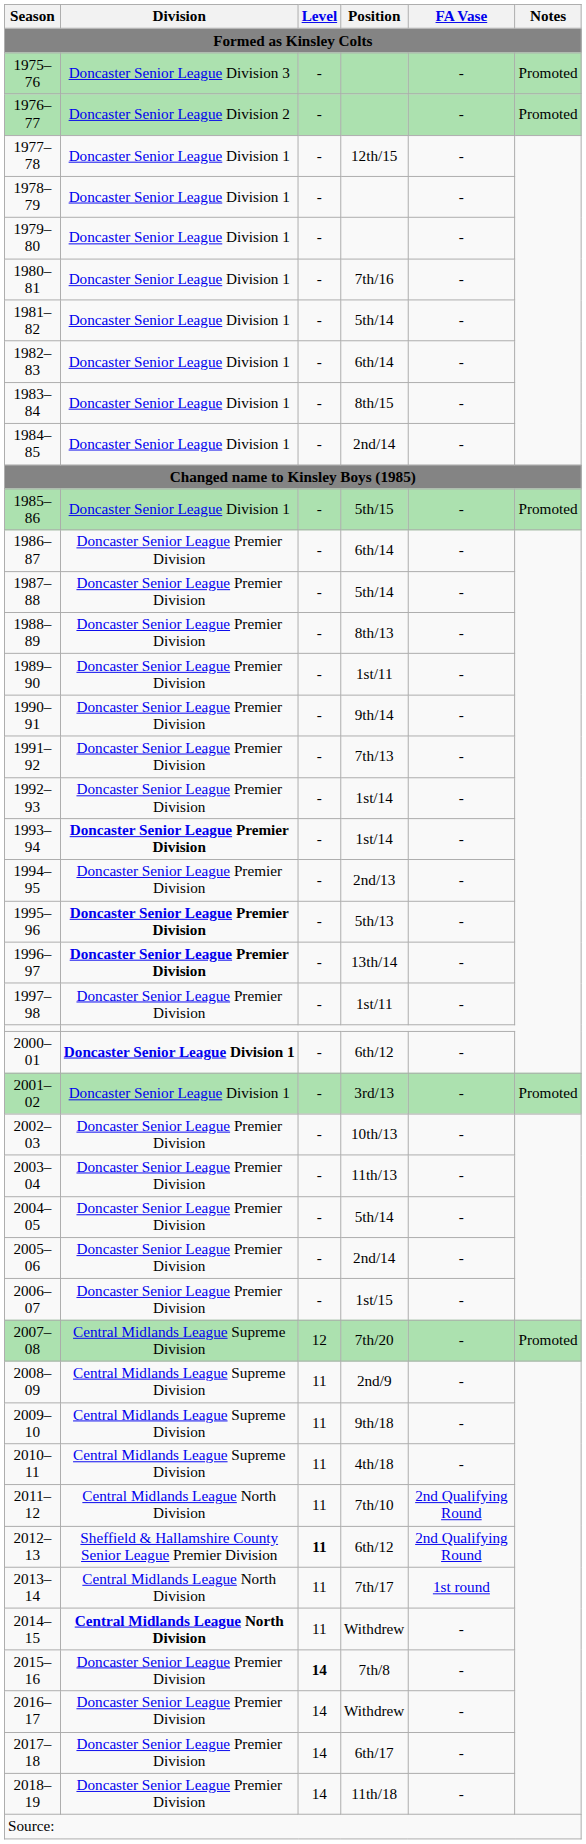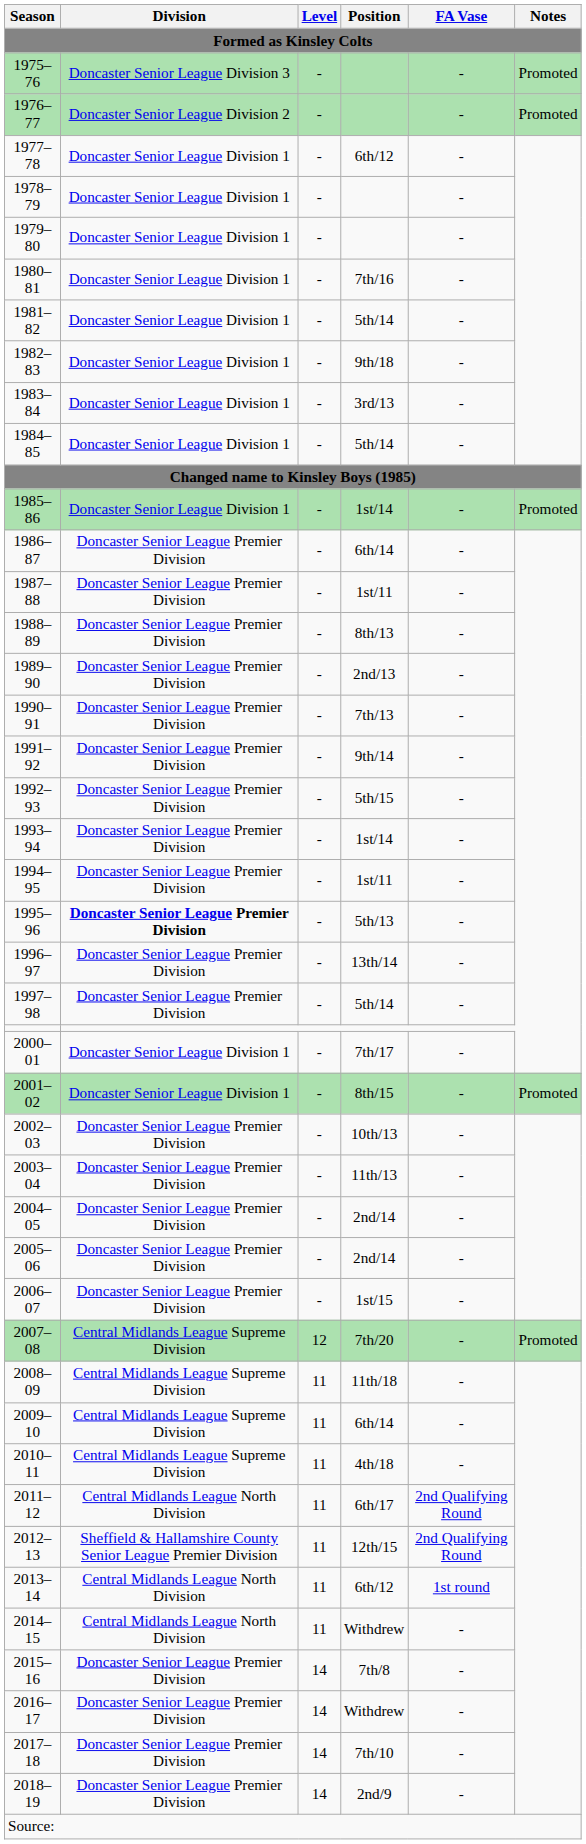1977–78 | Position: 12th/15 -> 6th/12
1982–83 | Position: 6th/14 -> 9th/18
1983–84 | Position: 8th/15 -> 3rd/13
1984–85 | Position: 2nd/14 -> 5th/14
1985–86 | Position: 5th/15 -> 1st/14
1987–88 | Position: 5th/14 -> 1st/11
1989–90 | Position: 1st/11 -> 2nd/13
1990–91 | Position: 9th/14 -> 7th/13
1991–92 | Position: 7th/13 -> 9th/14
1992–93 | Position: 1st/14 -> 5th/15
1993–94 | Division: bold -> normal
1994–95 | Position: 2nd/13 -> 1st/11
1996–97 | Division: bold -> normal
1997–98 | Position: 1st/11 -> 5th/14
2000–01 | Division: bold -> normal
2000–01 | Position: 6th/12 -> 7th/17
2001–02 | Position: 3rd/13 -> 8th/15
2004–05 | Position: 5th/14 -> 2nd/14
2008–09 | Position: 2nd/9 -> 11th/18
2009–10 | Position: 9th/18 -> 6th/14
2011–12 | Position: 7th/10 -> 6th/17
2012–13 | Level: bold -> normal
2012–13 | Position: 6th/12 -> 12th/15
2013–14 | Position: 7th/17 -> 6th/12
2014–15 | Division: bold -> normal
2015–16 | Level: bold -> normal
2017–18 | Position: 6th/17 -> 7th/10
2018–19 | Position: 11th/18 -> 2nd/9
